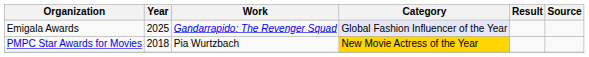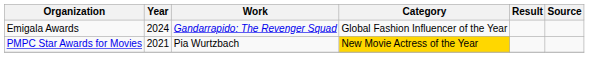Emigala Awards | Year: 2025 -> 2024
Emigala Awards | Category: lavender background -> no background
PMPC Star Awards for Movies | Year: 2018 -> 2021
